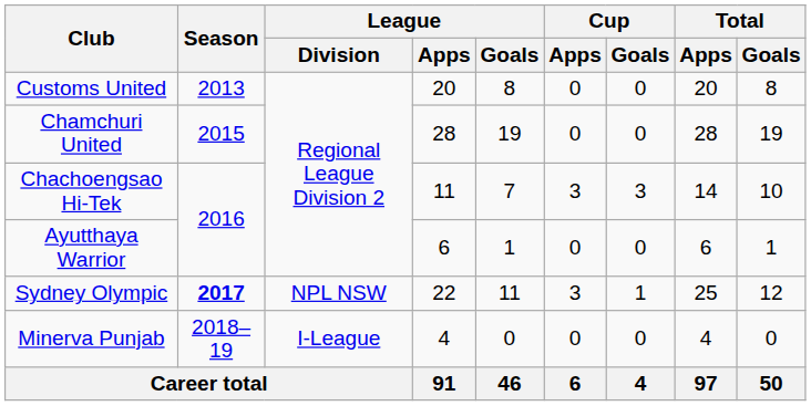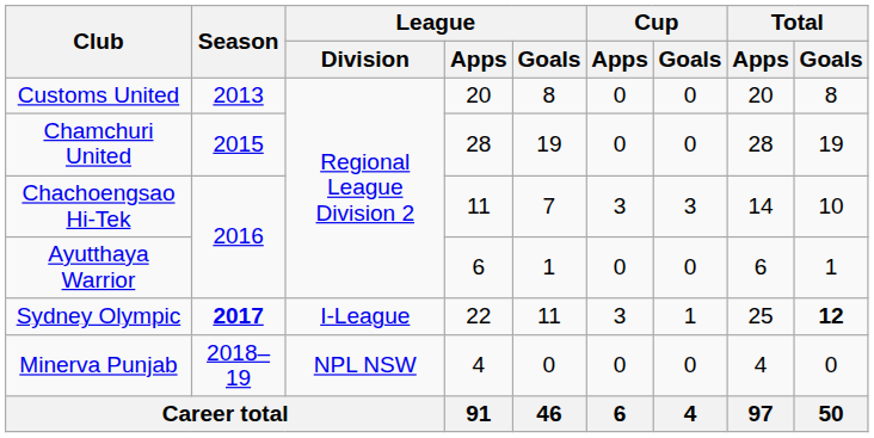Sydney Olympic | League / Division: NPL NSW -> I-League
Sydney Olympic | Total / Goals: normal -> bold
Minerva Punjab | League / Division: I-League -> NPL NSW
